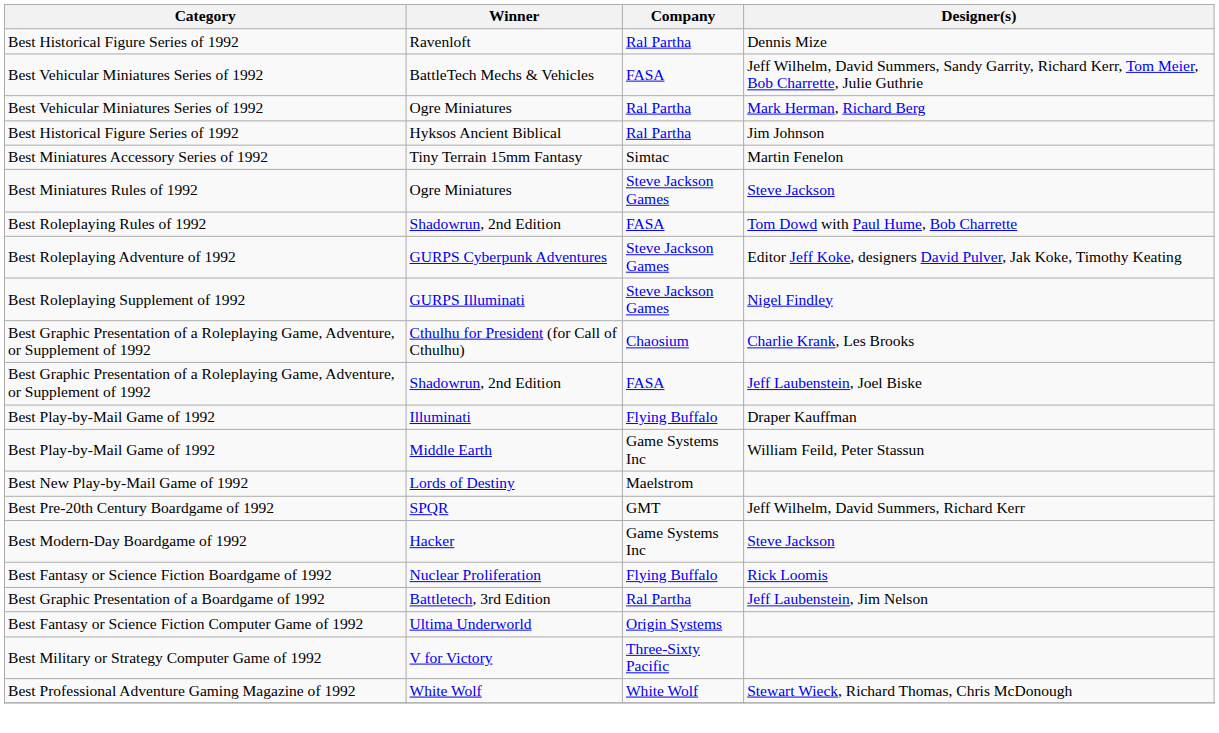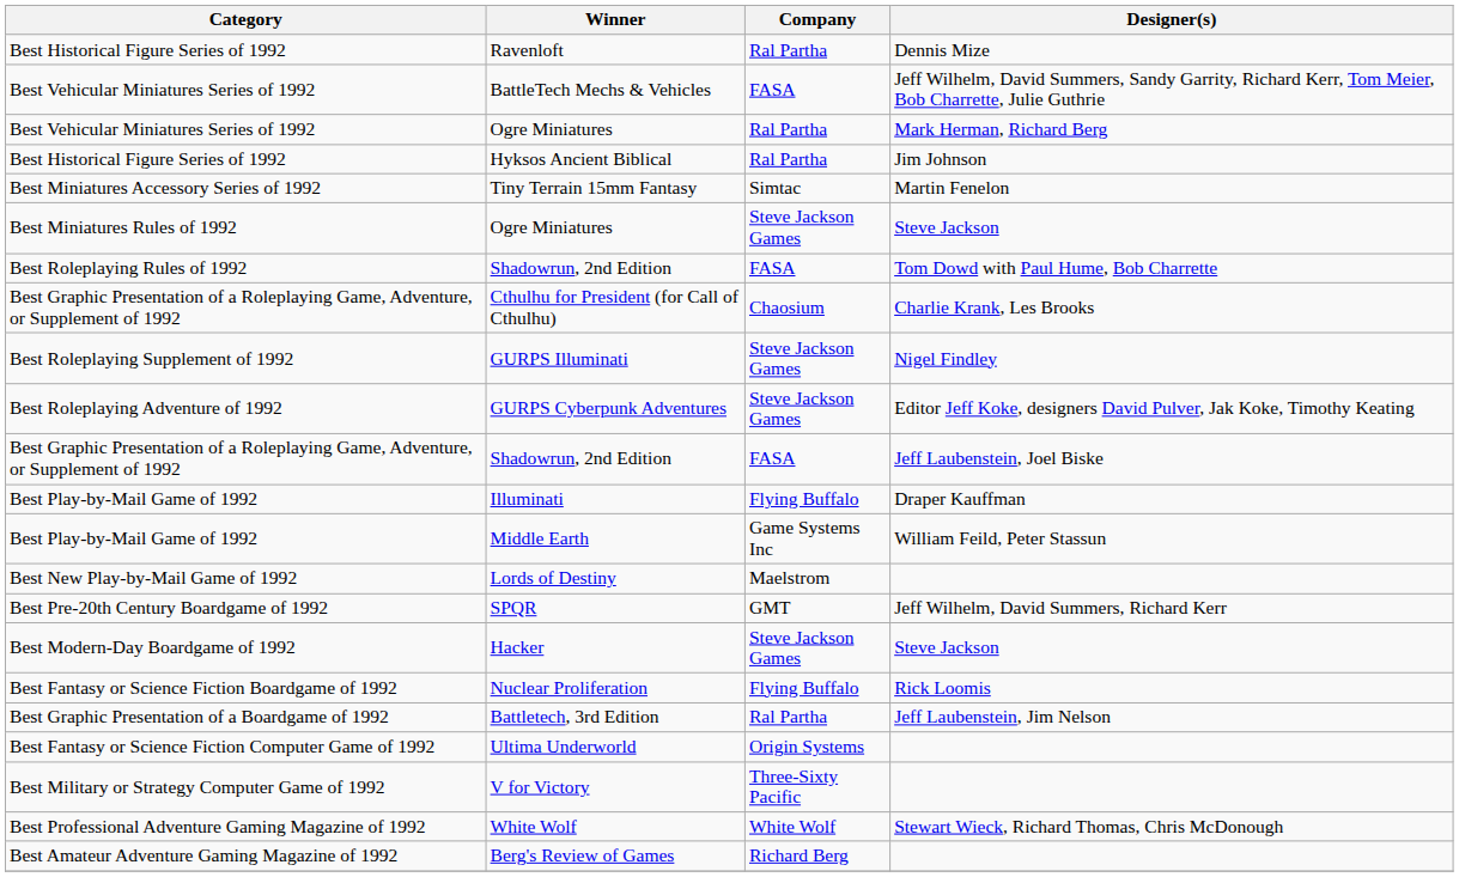rows swapped: GURPS Cyberpunk Adventures <-> Cthulhu for President (for Call of Cthulhu)
Hacker | Company: Game Systems Inc -> Steve Jackson Games
+ row: Best Amateur Adventure Gaming Magazine of 1992 | Berg's Review of Games | Richard Berg
